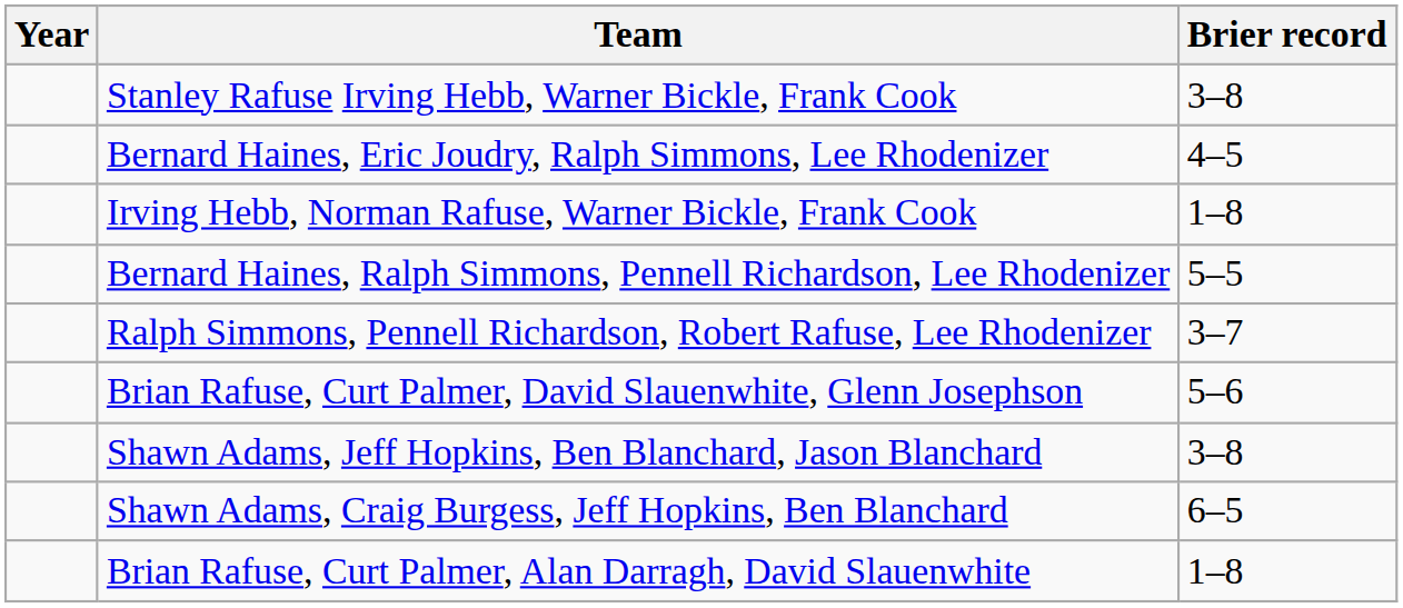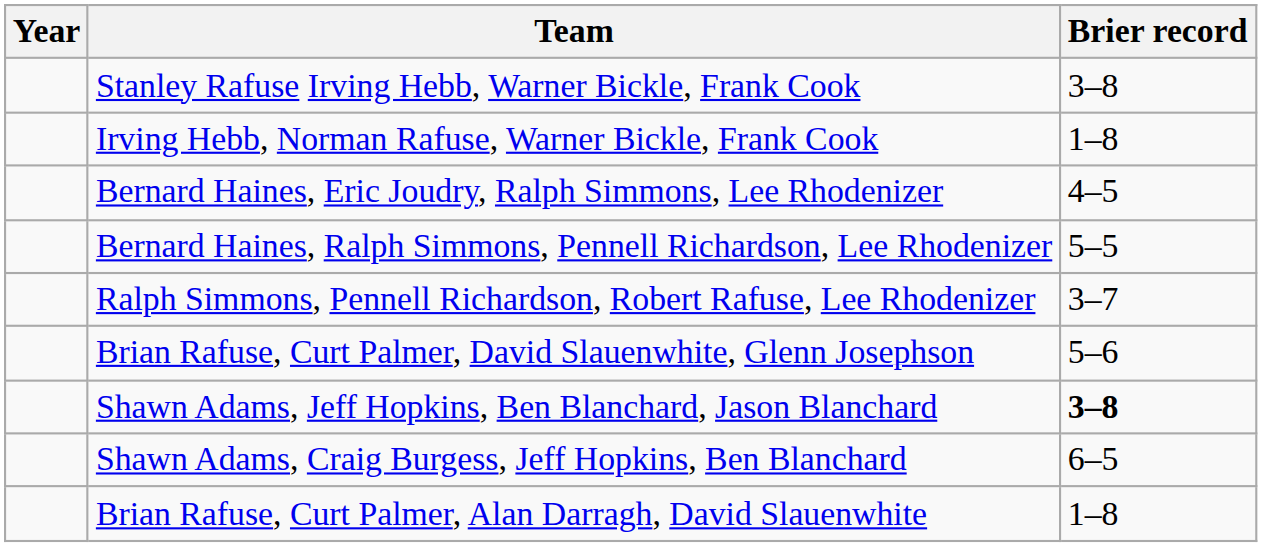rows swapped: Irving Hebb, Norman Rafuse, Warner Bickle, Frank Cook <-> Bernard Haines, Eric Joudry, Ralph Simmons, Lee Rhodenizer
Shawn Adams, Jeff Hopkins, Ben Blanchard, Jason Blanchard | Brier record: normal -> bold
